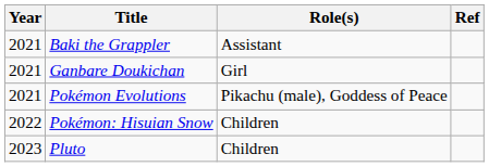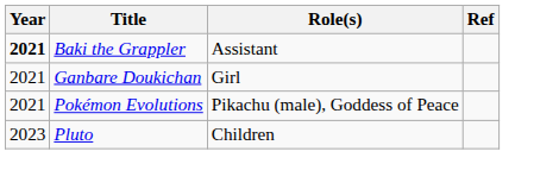Baki the Grappler | Year: normal -> bold
- row: 2022 | Pokémon: Hisuian Snow | Children
